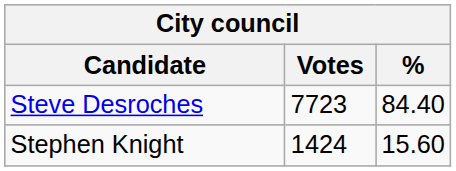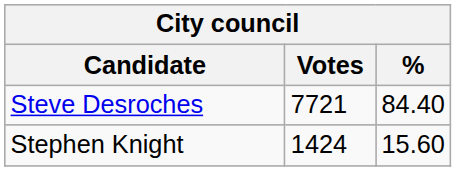Steve Desroches | Votes: 7723 -> 7721
